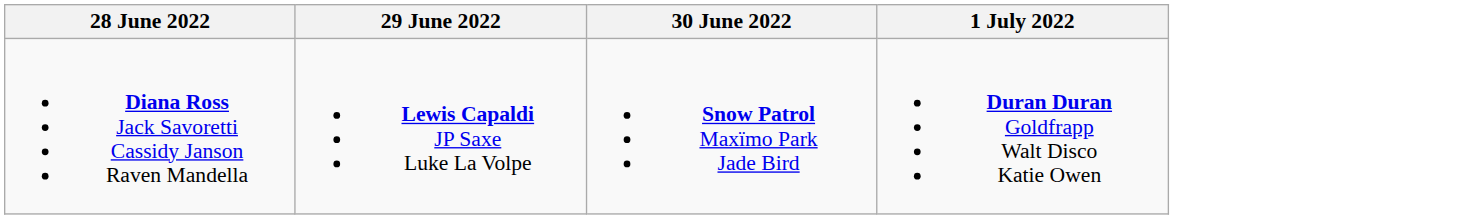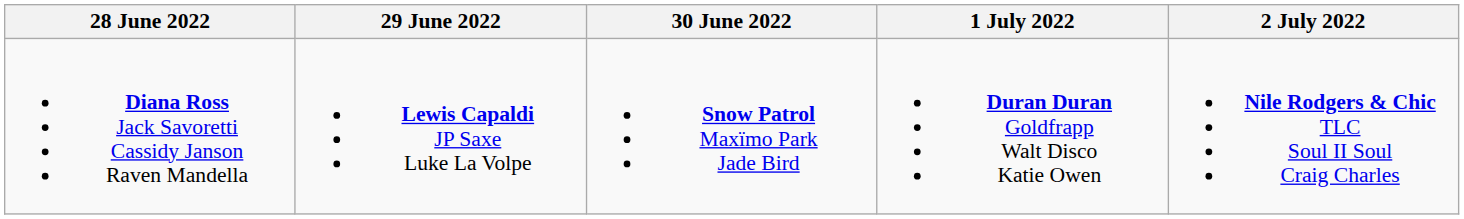+ column: 2 July 2022 | Nile Rodgers & Chic TLC Soul II Soul Craig Charles
